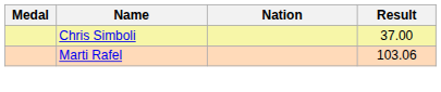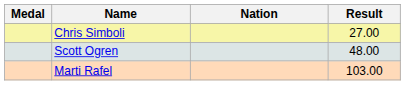Chris Simboli | Result: 37.00 -> 27.00
+ row: Scott Ogren | 48.00
Marti Rafel | Result: 103.06 -> 103.00
